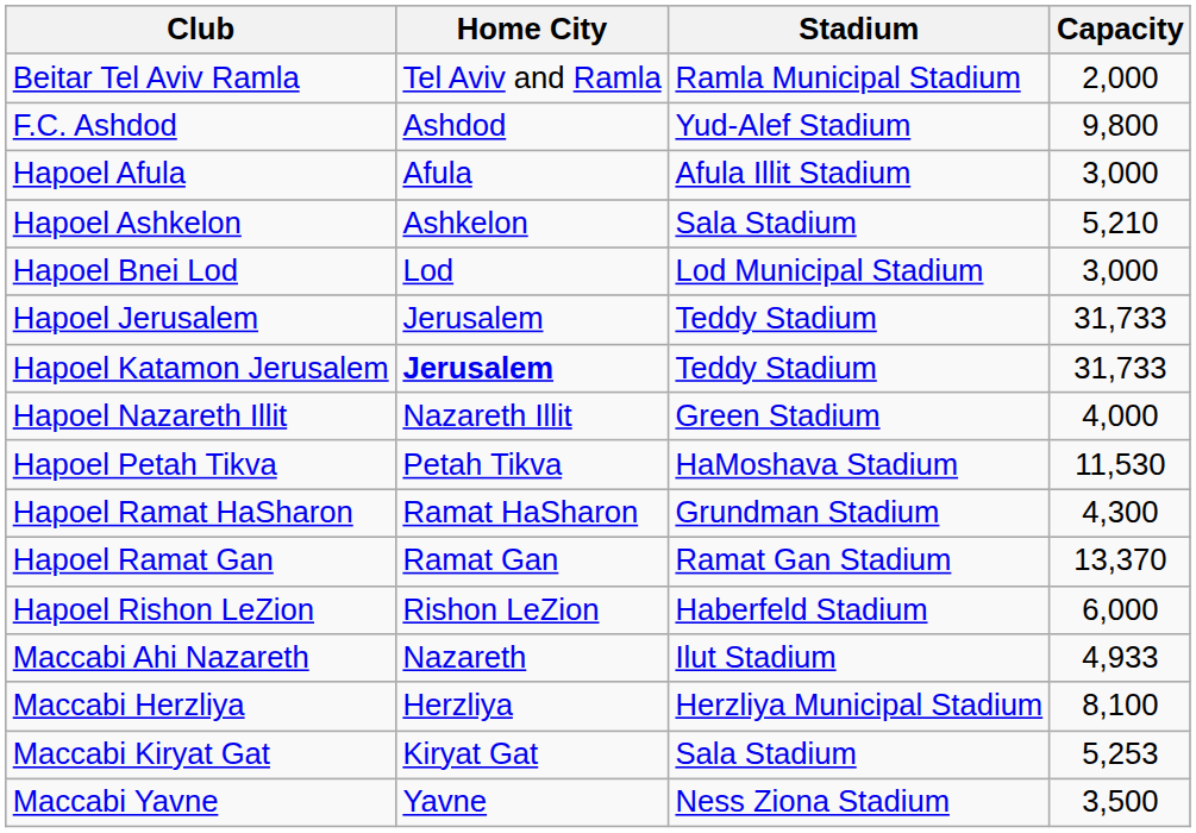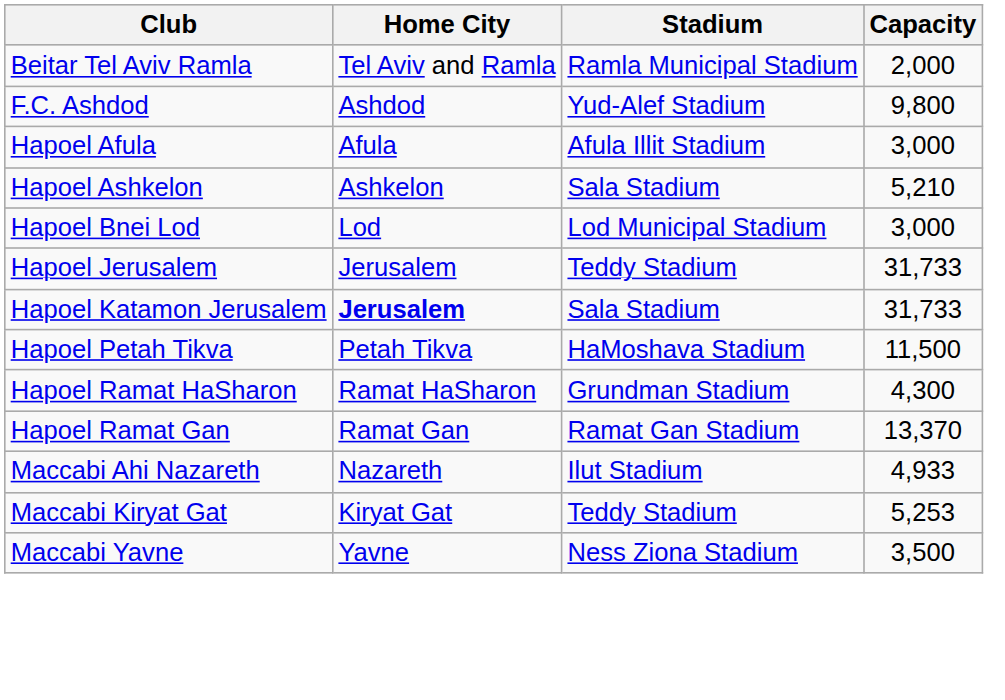Hapoel Katamon Jerusalem | Stadium: Teddy Stadium -> Sala Stadium
- row: Hapoel Nazareth Illit | Nazareth Illit | Green Stadium | 4,000
Hapoel Petah Tikva | Capacity: 11,530 -> 11,500
- row: Hapoel Rishon LeZion | Rishon LeZion | Haberfeld Stadium | 6,000
- row: Maccabi Herzliya | Herzliya | Herzliya Municipal Stadium | 8,100
Maccabi Kiryat Gat | Stadium: Sala Stadium -> Teddy Stadium
